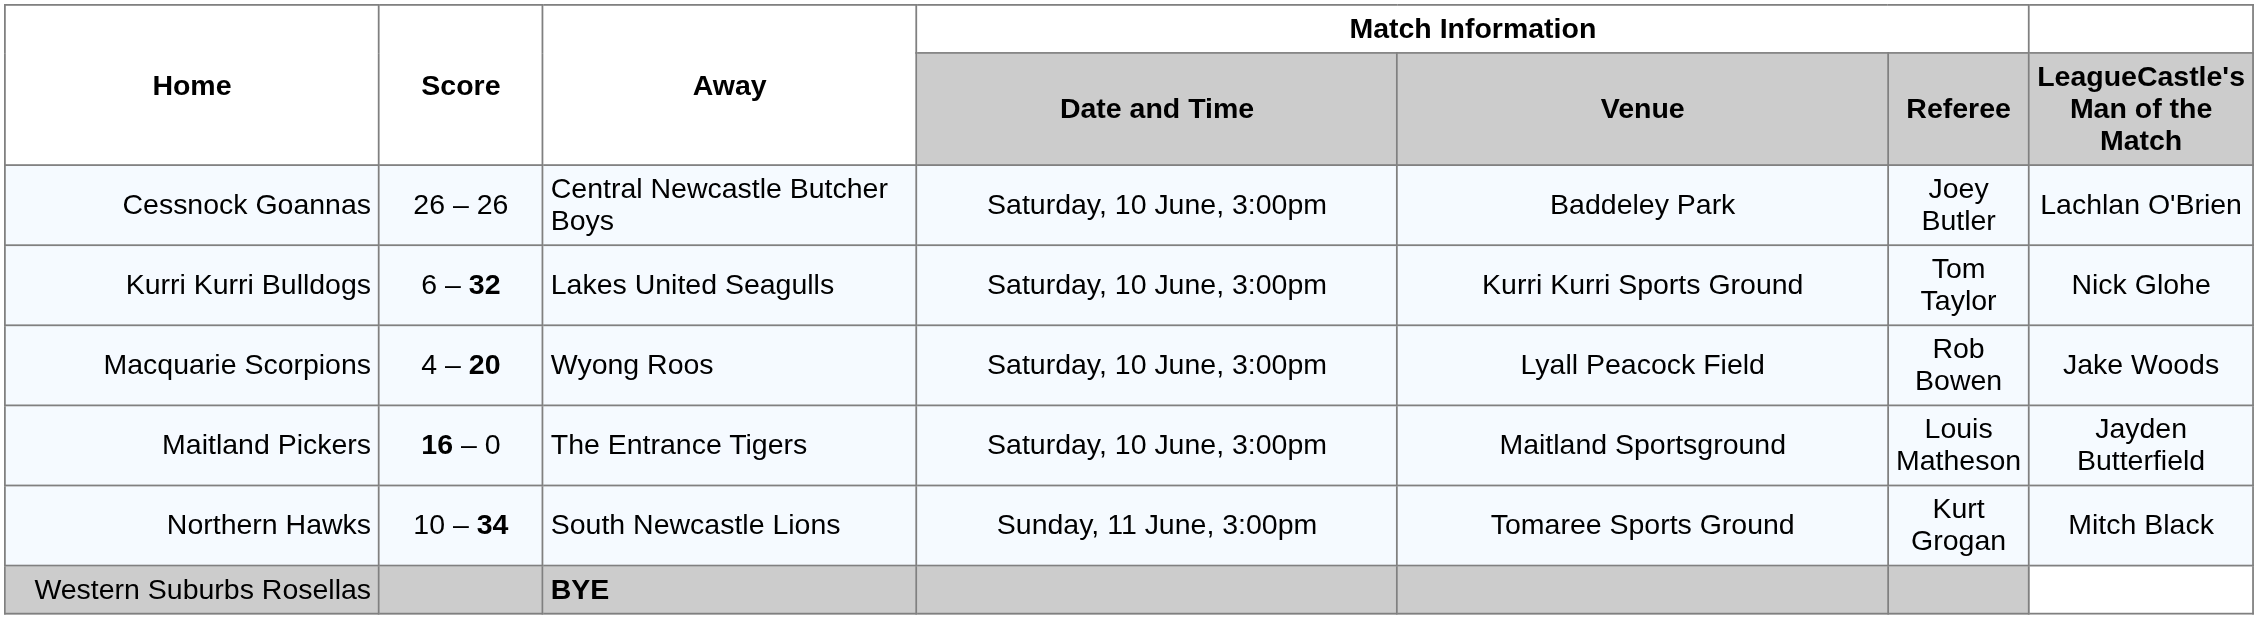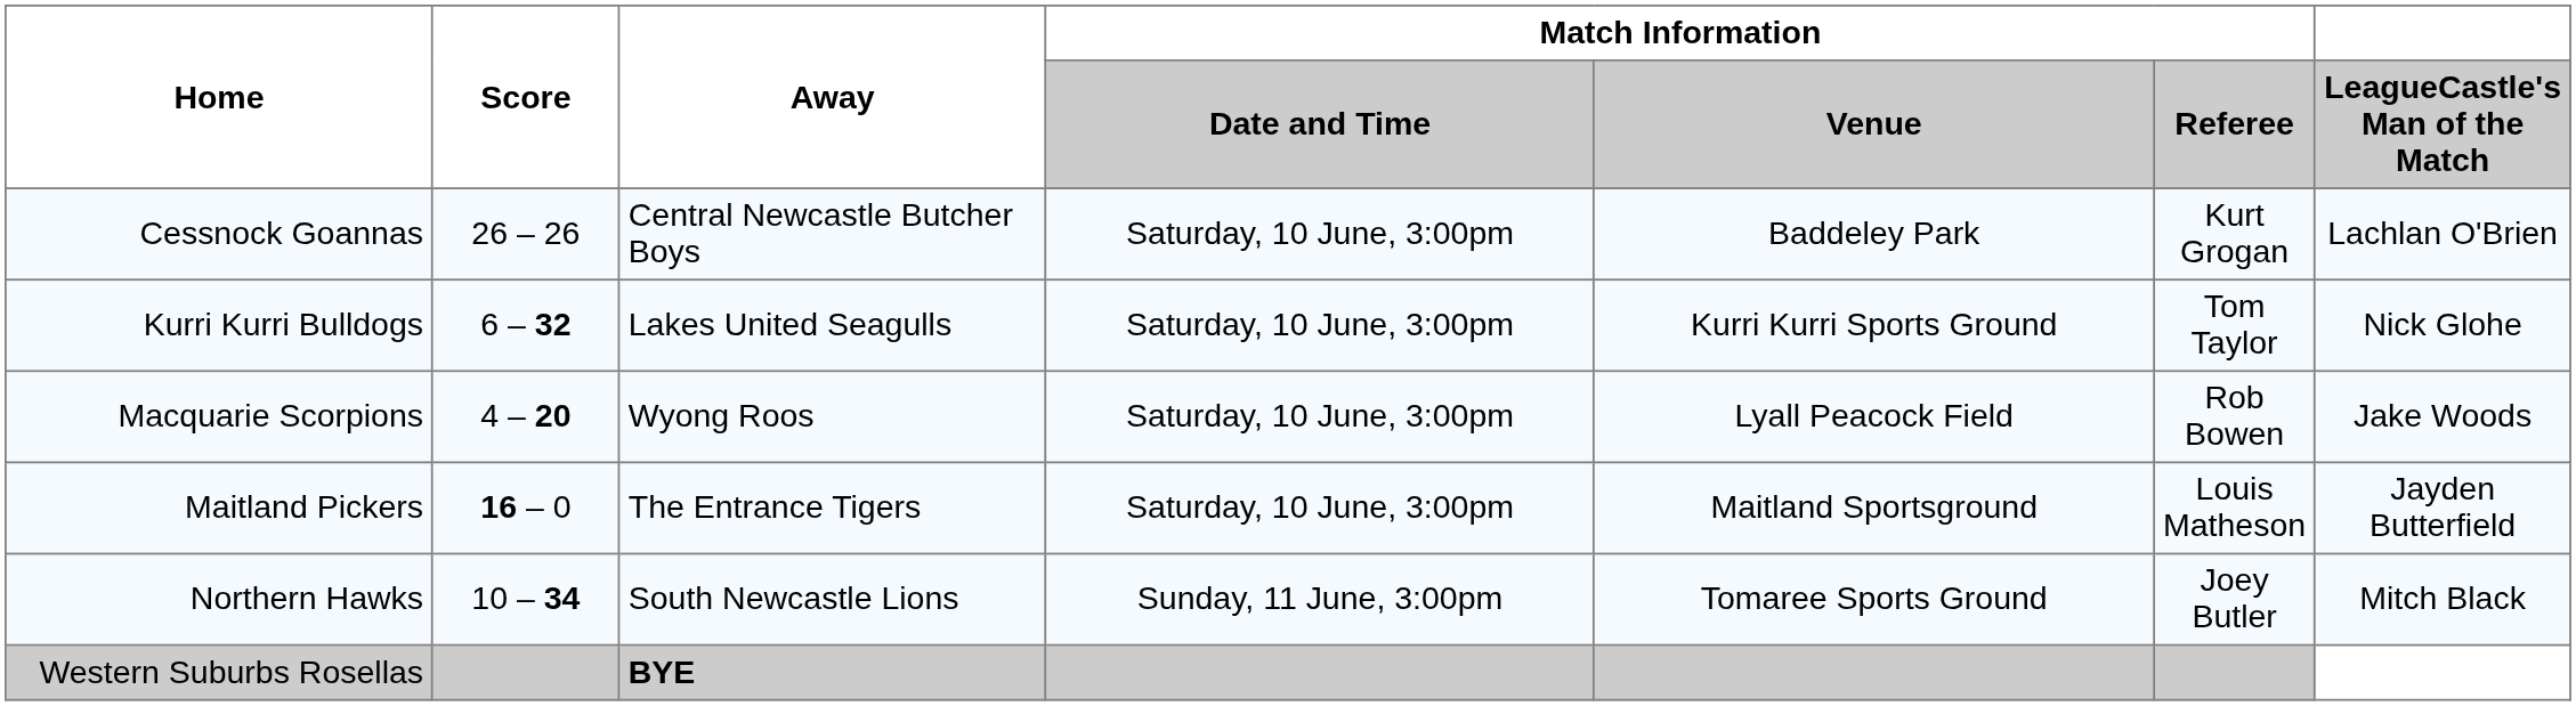Cessnock Goannas | Match Information / Referee: Joey Butler -> Kurt Grogan
Northern Hawks | Match Information / Referee: Kurt Grogan -> Joey Butler
